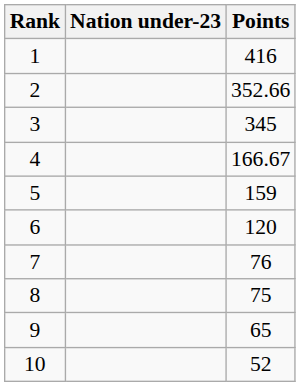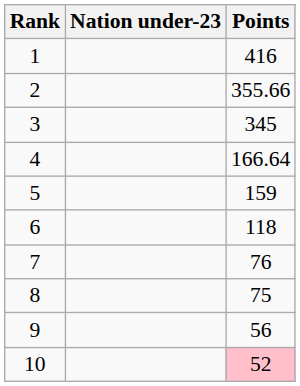2 | Points: 352.66 -> 355.66
4 | Points: 166.67 -> 166.64
6 | Points: 120 -> 118
9 | Points: 65 -> 56
10 | Points: no background -> pink background
